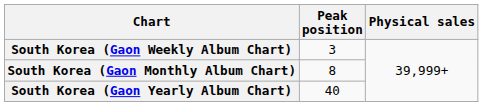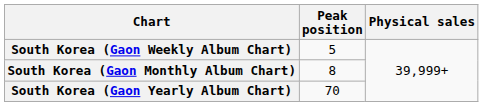South Korea (Gaon Weekly Album Chart) | Peak position: 3 -> 5
South Korea (Gaon Yearly Album Chart) | Peak position: 40 -> 70
